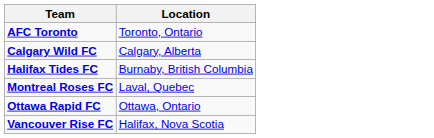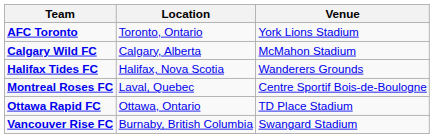+ column: Venue | York Lions Stadium | McMahon Stadium | Wanderers Grounds | Centre Sportif Bois-de-Boulogne | TD Place Stadium | Swangard Stadium
Halifax Tides FC | Location: Burnaby, British Columbia -> Halifax, Nova Scotia
Vancouver Rise FC | Location: Halifax, Nova Scotia -> Burnaby, British Columbia
